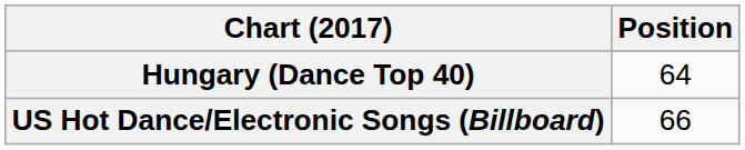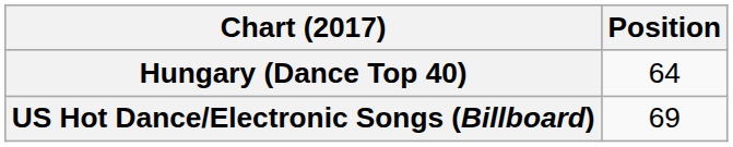US Hot Dance/Electronic Songs (Billboard) | Position: 66 -> 69
